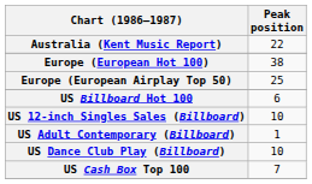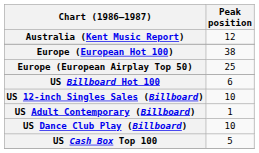Australia (Kent Music Report) | Peak position: 22 -> 12
US Cash Box Top 100 | Peak position: 7 -> 5
